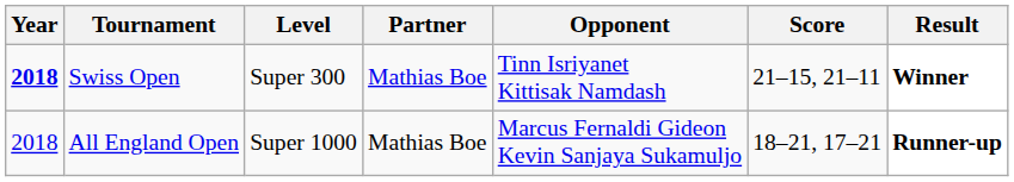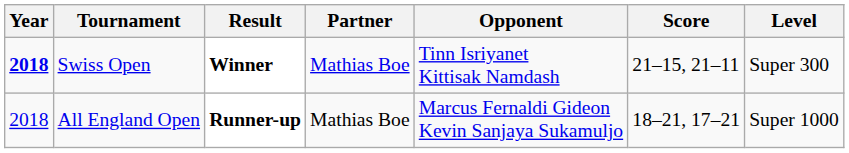columns swapped: Level <-> Result
